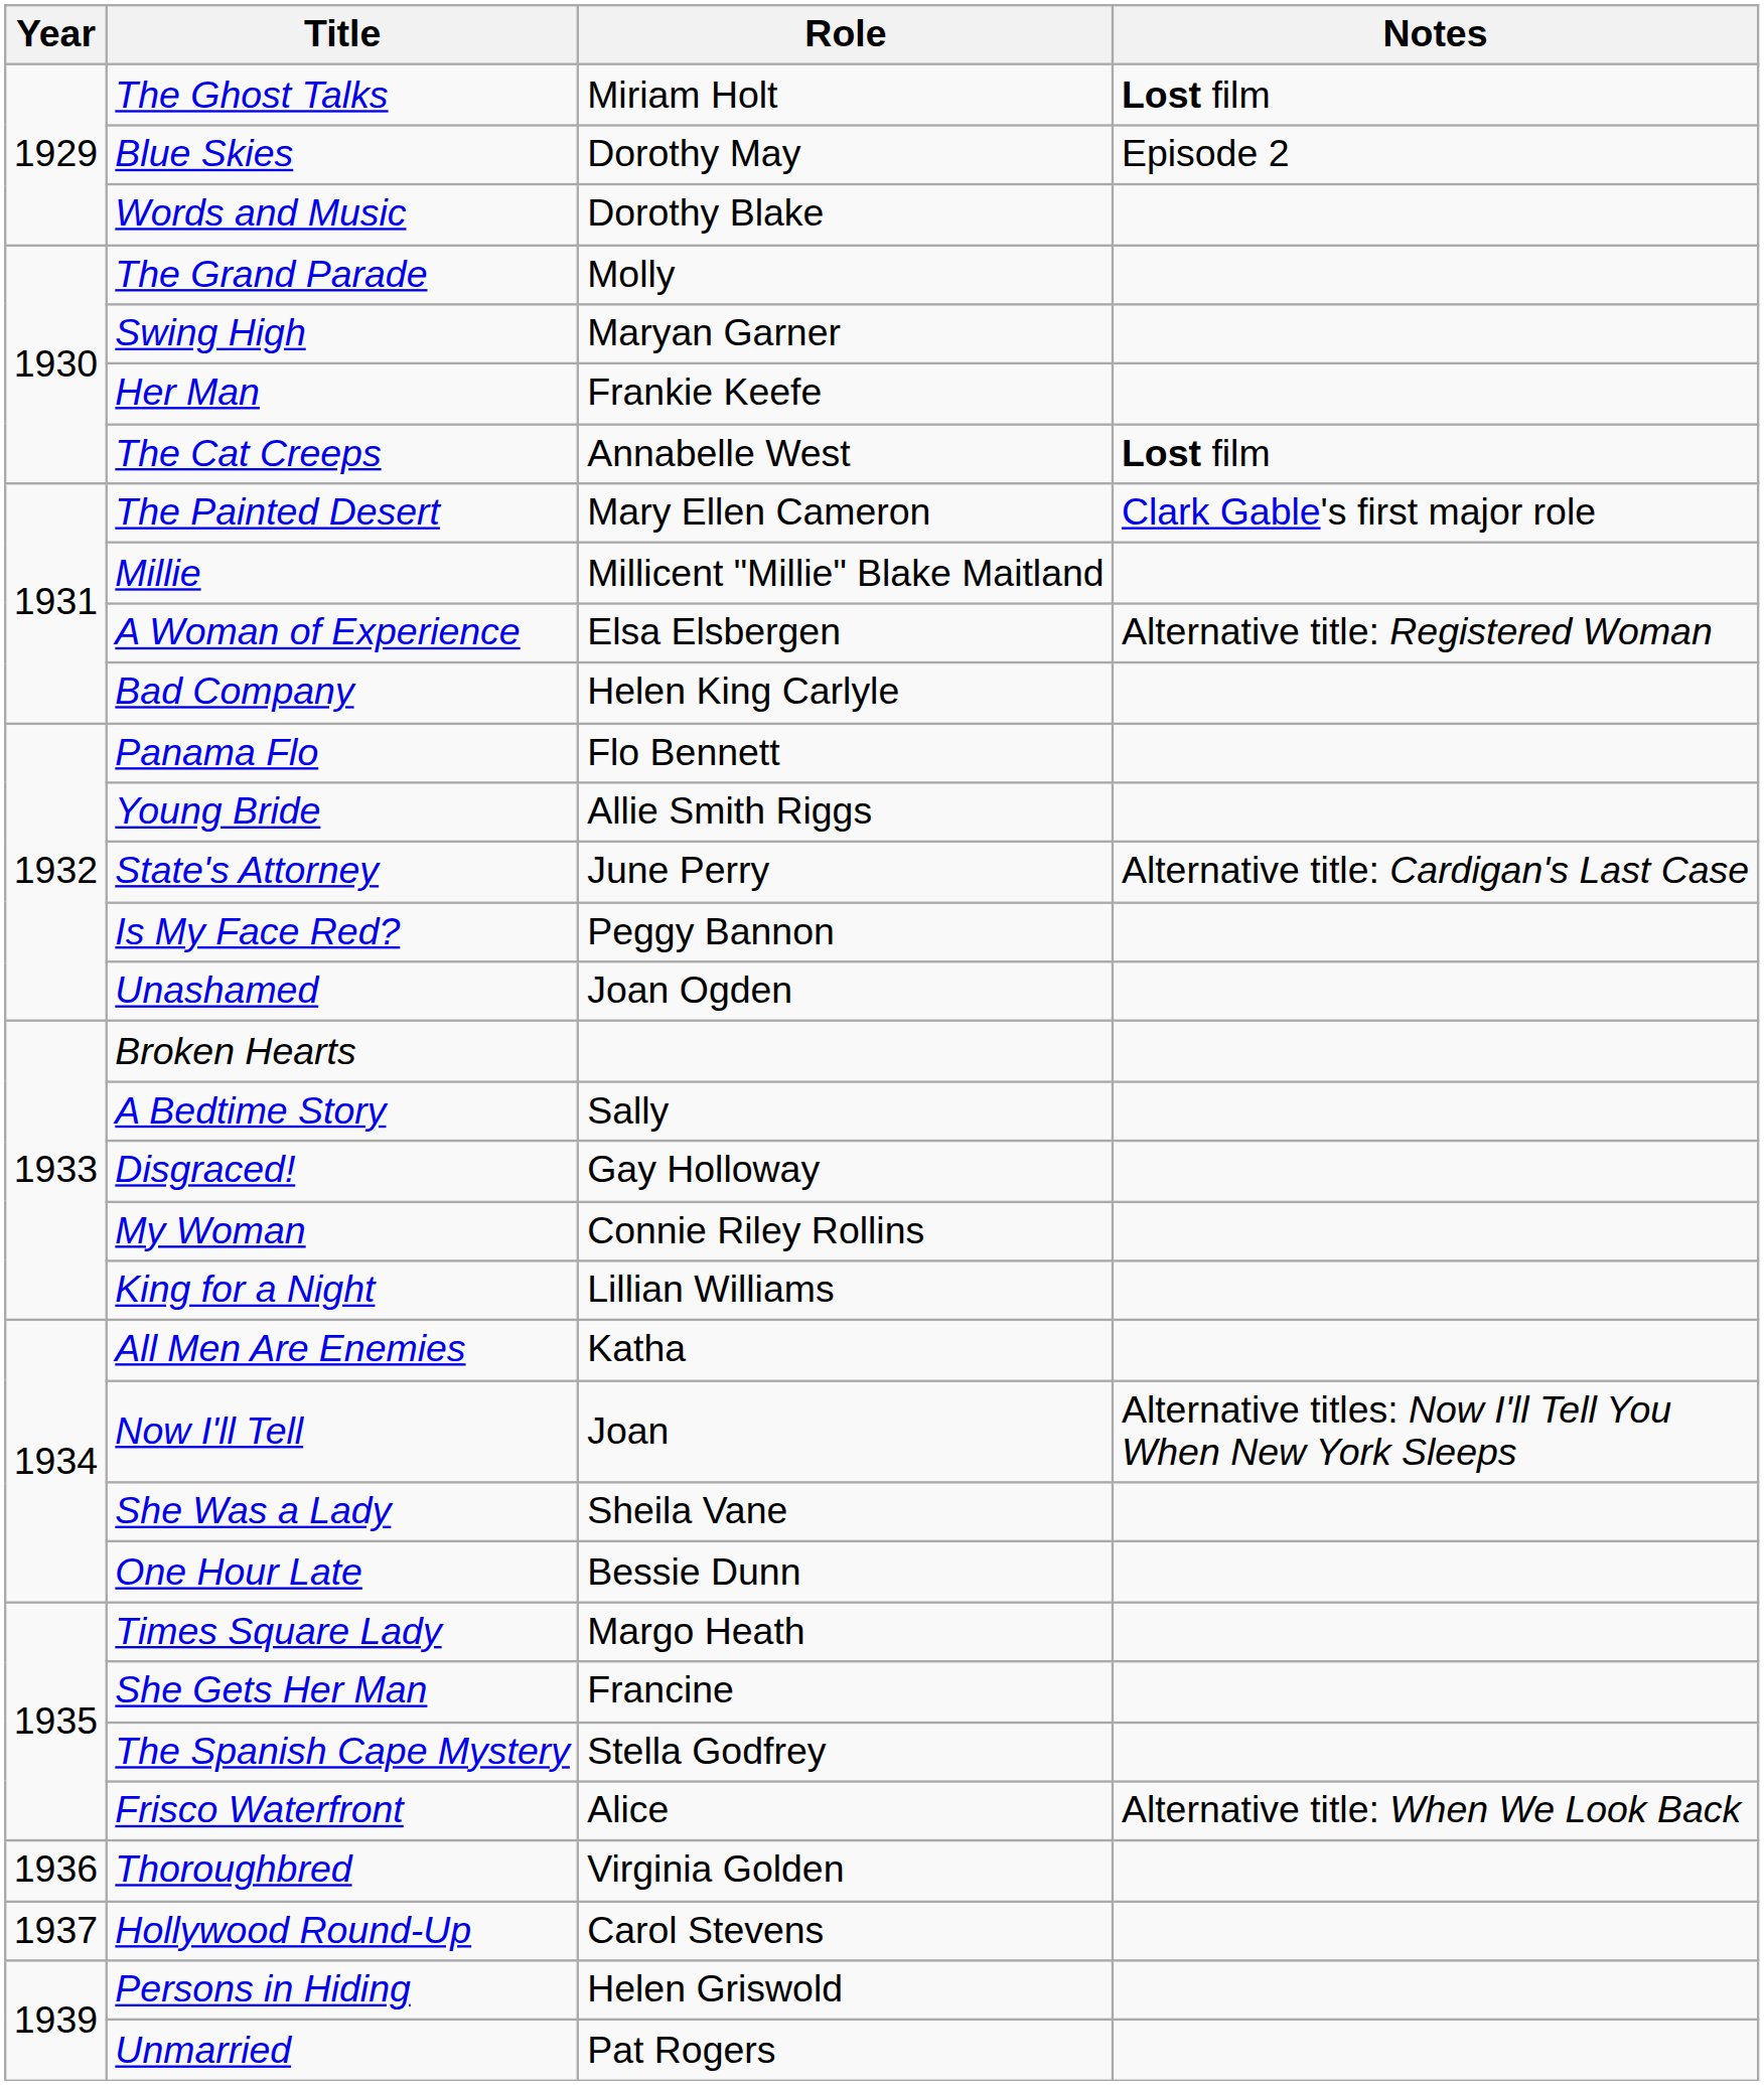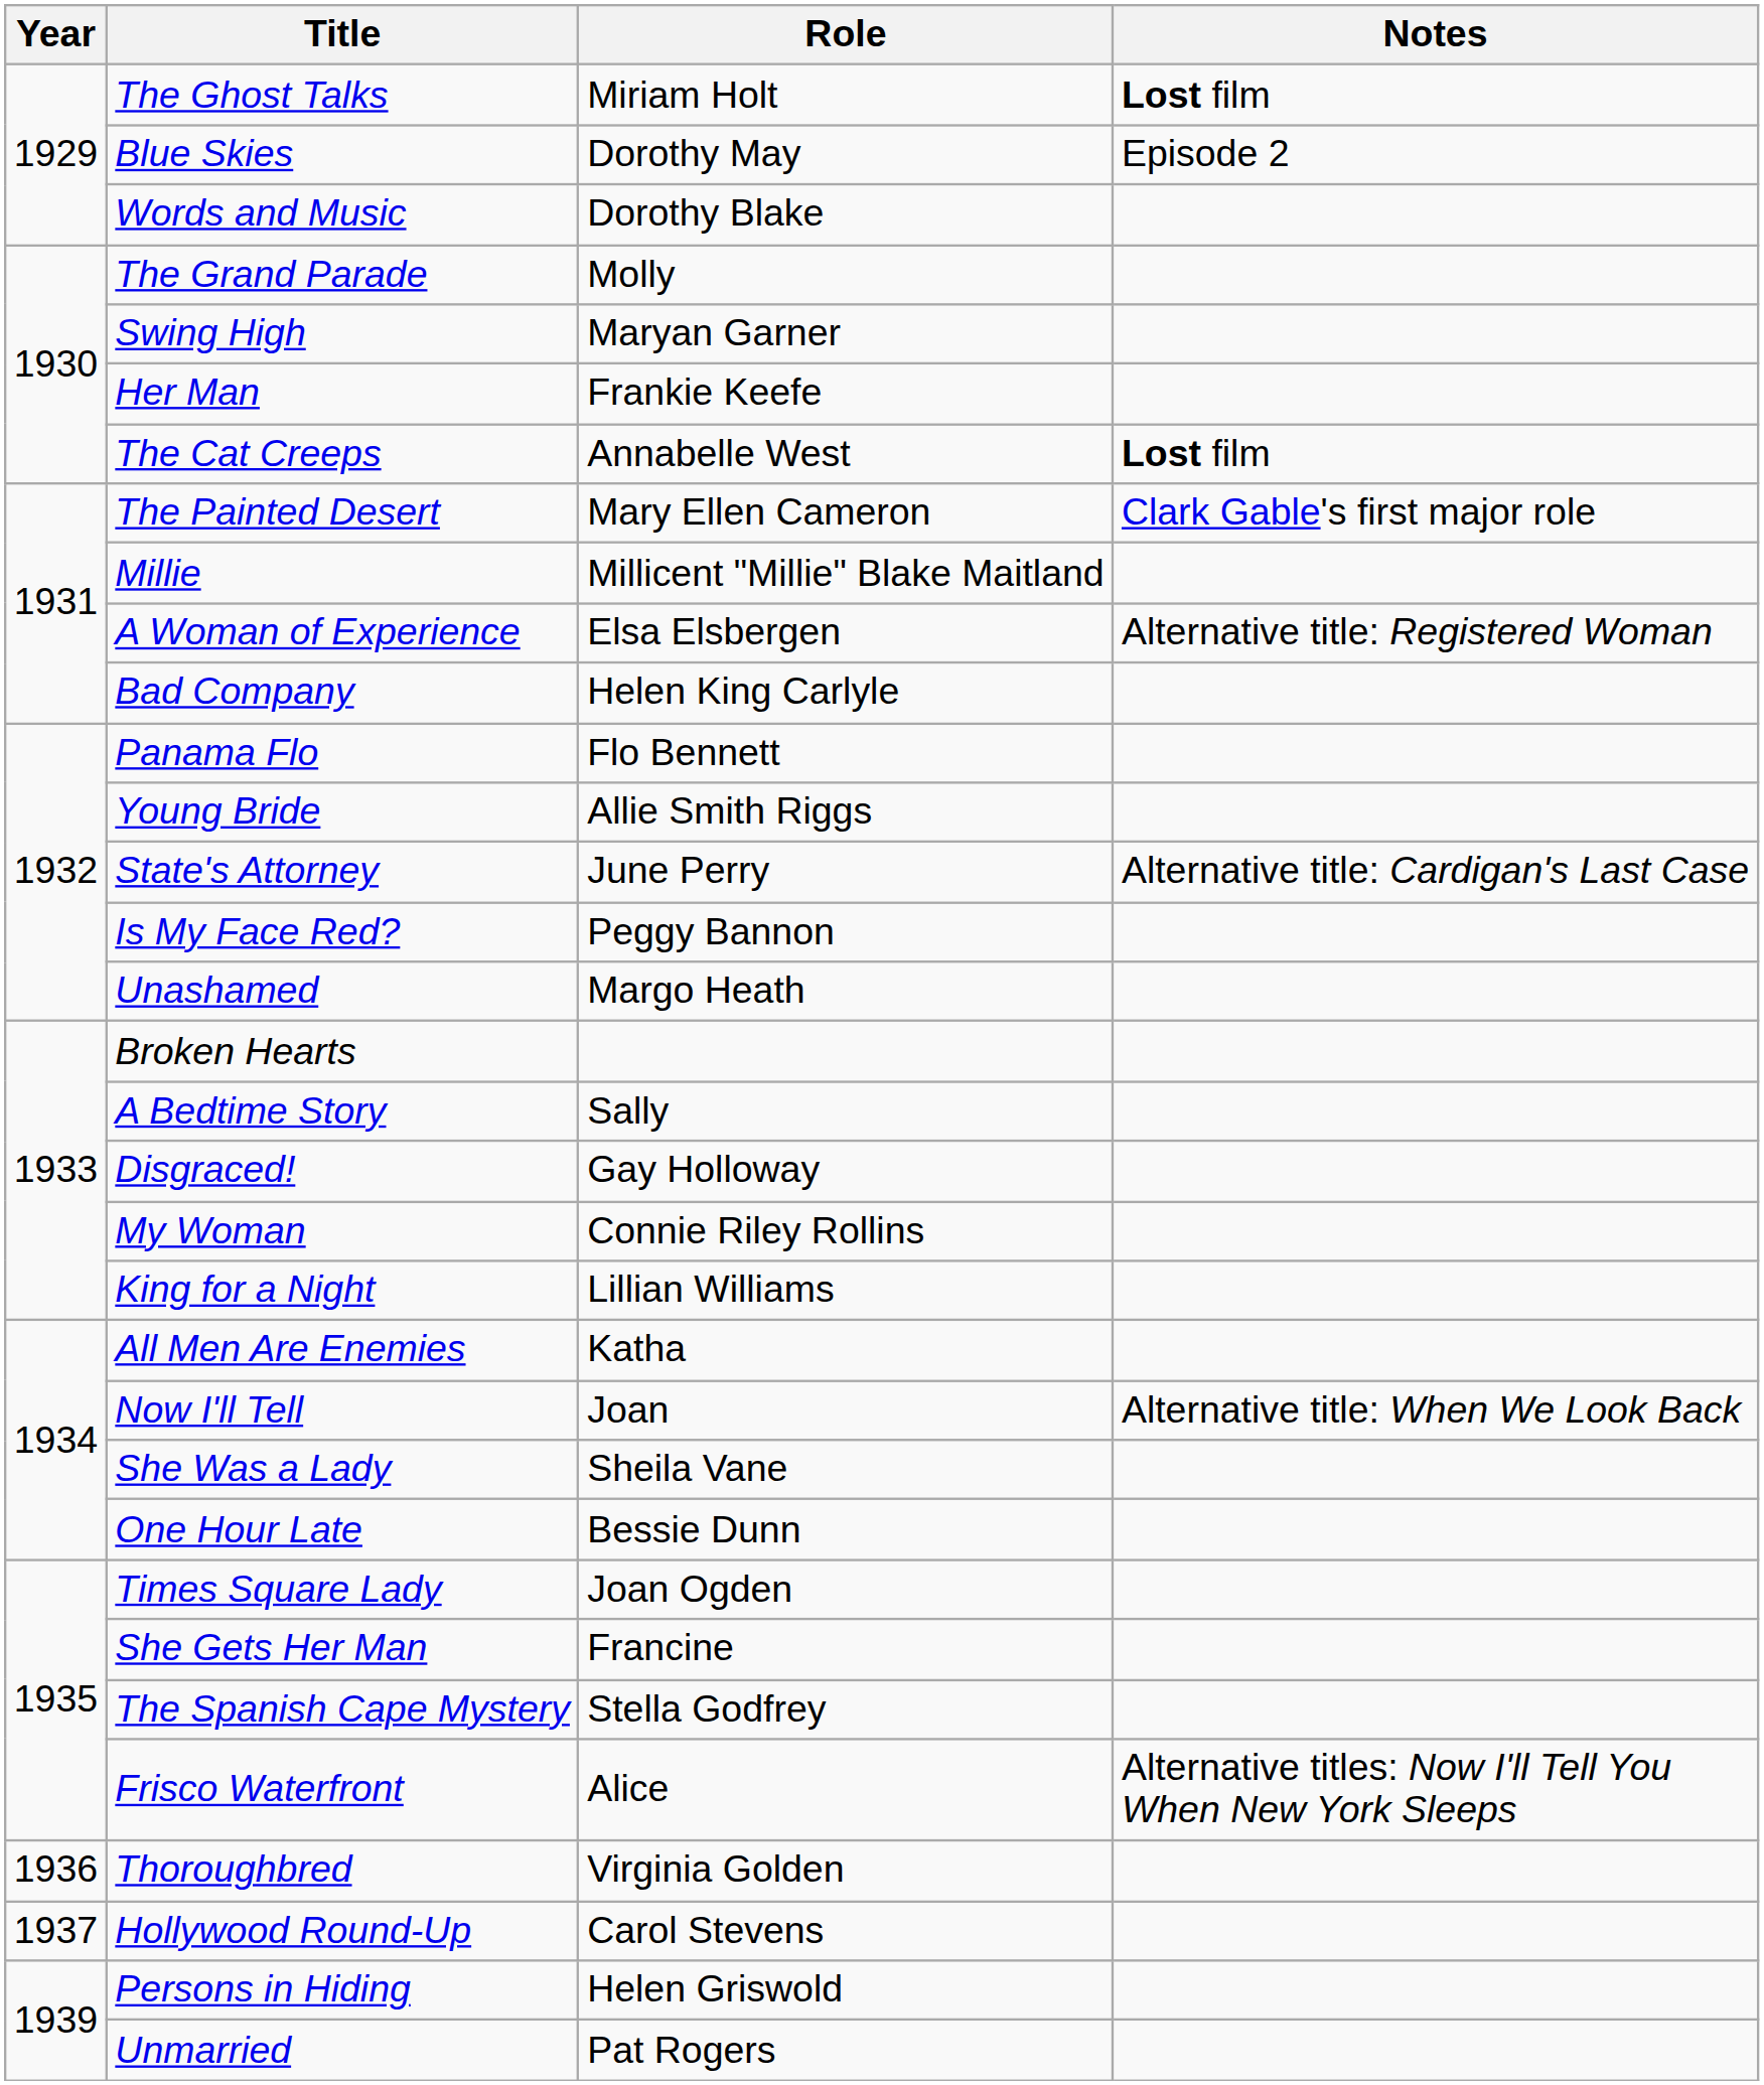Unashamed | Role: Joan Ogden -> Margo Heath
Now I'll Tell | Notes: Alternative titles: Now I'll Tell You When New York Sleeps -> Alternative title: When We Look Back
Times Square Lady | Role: Margo Heath -> Joan Ogden
Frisco Waterfront | Notes: Alternative title: When We Look Back -> Alternative titles: Now I'll Tell You When New York Sleeps
